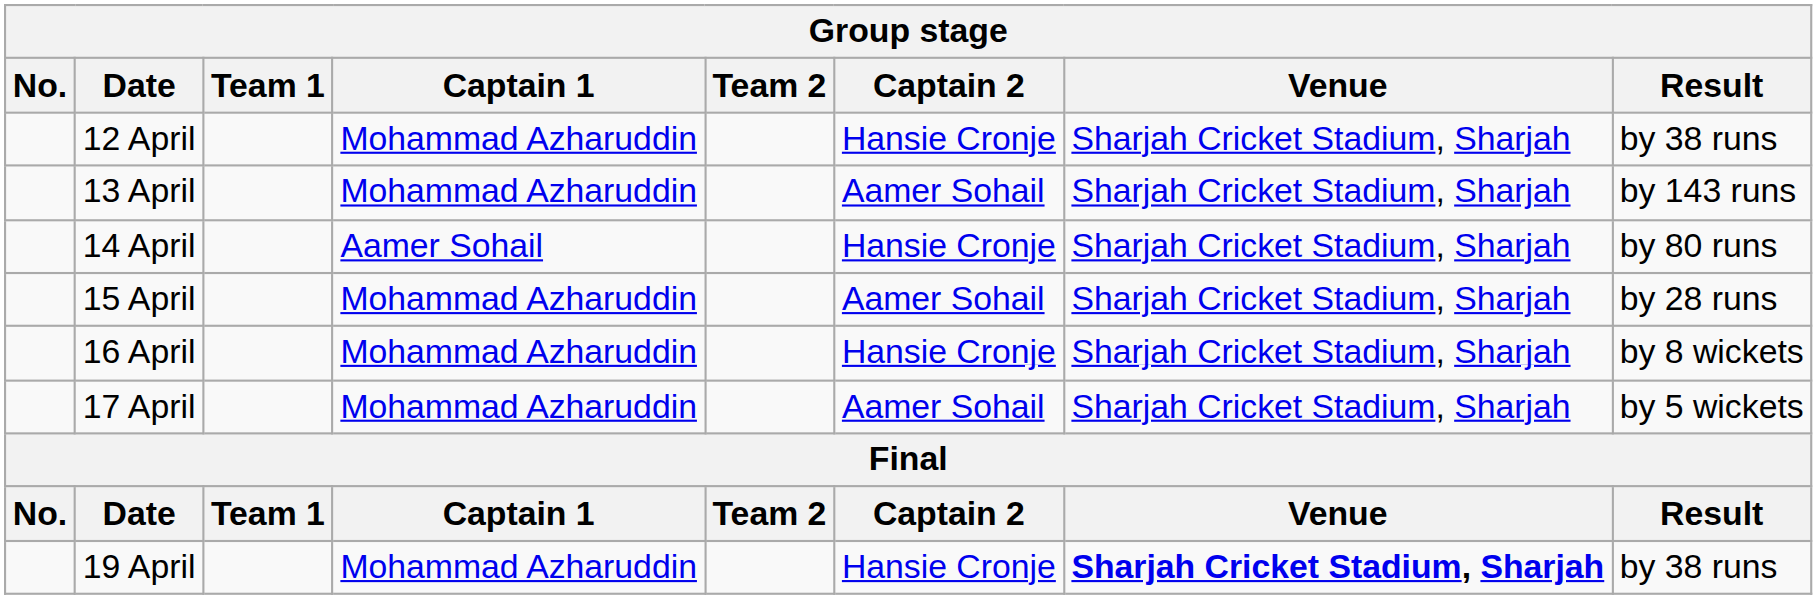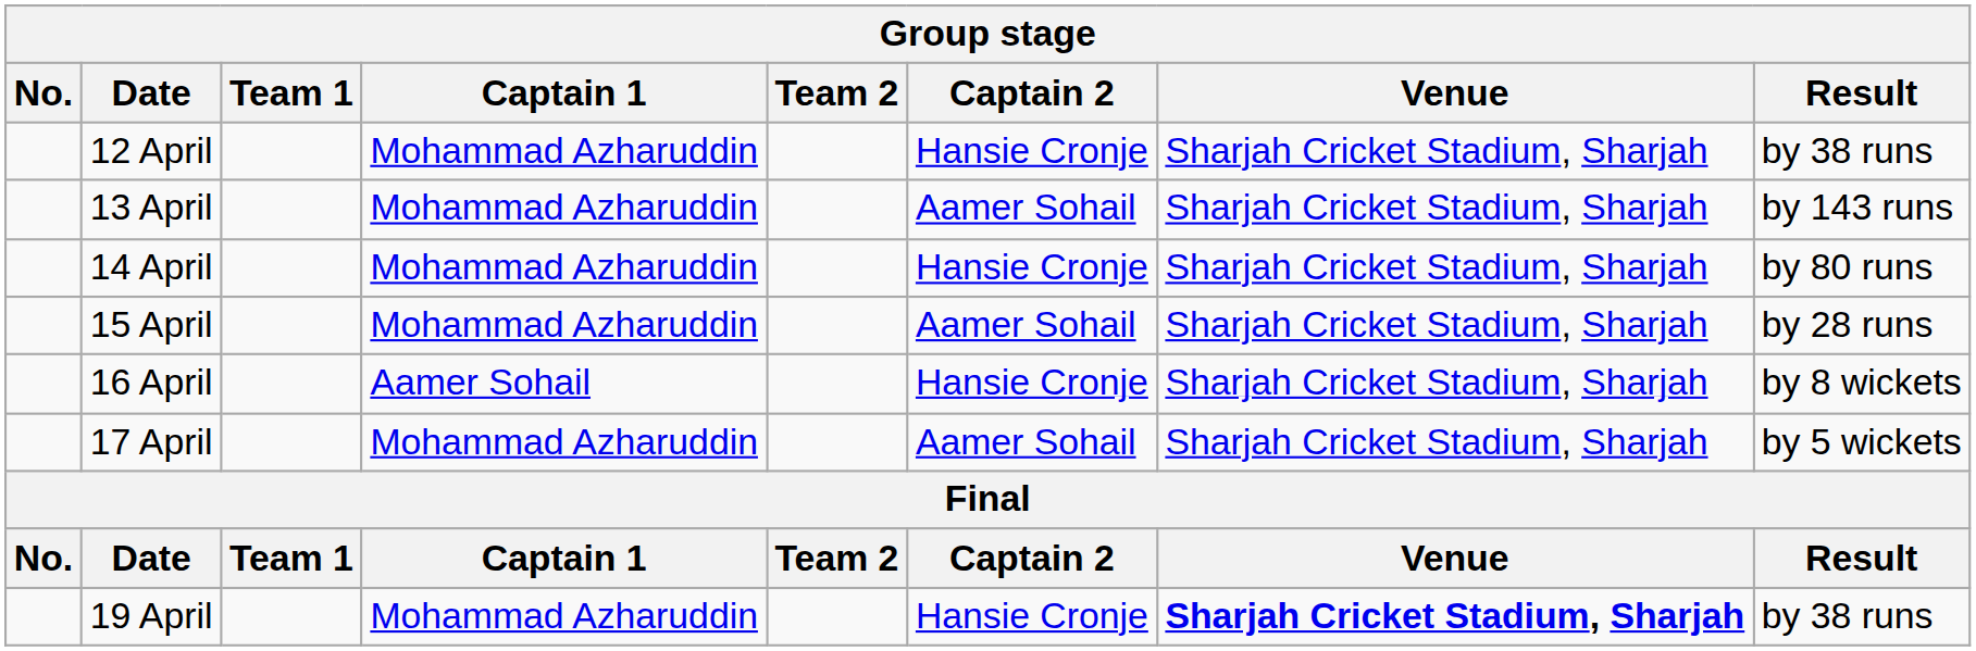14 April | Captain 1: Aamer Sohail -> Mohammad Azharuddin
16 April | Captain 1: Mohammad Azharuddin -> Aamer Sohail
